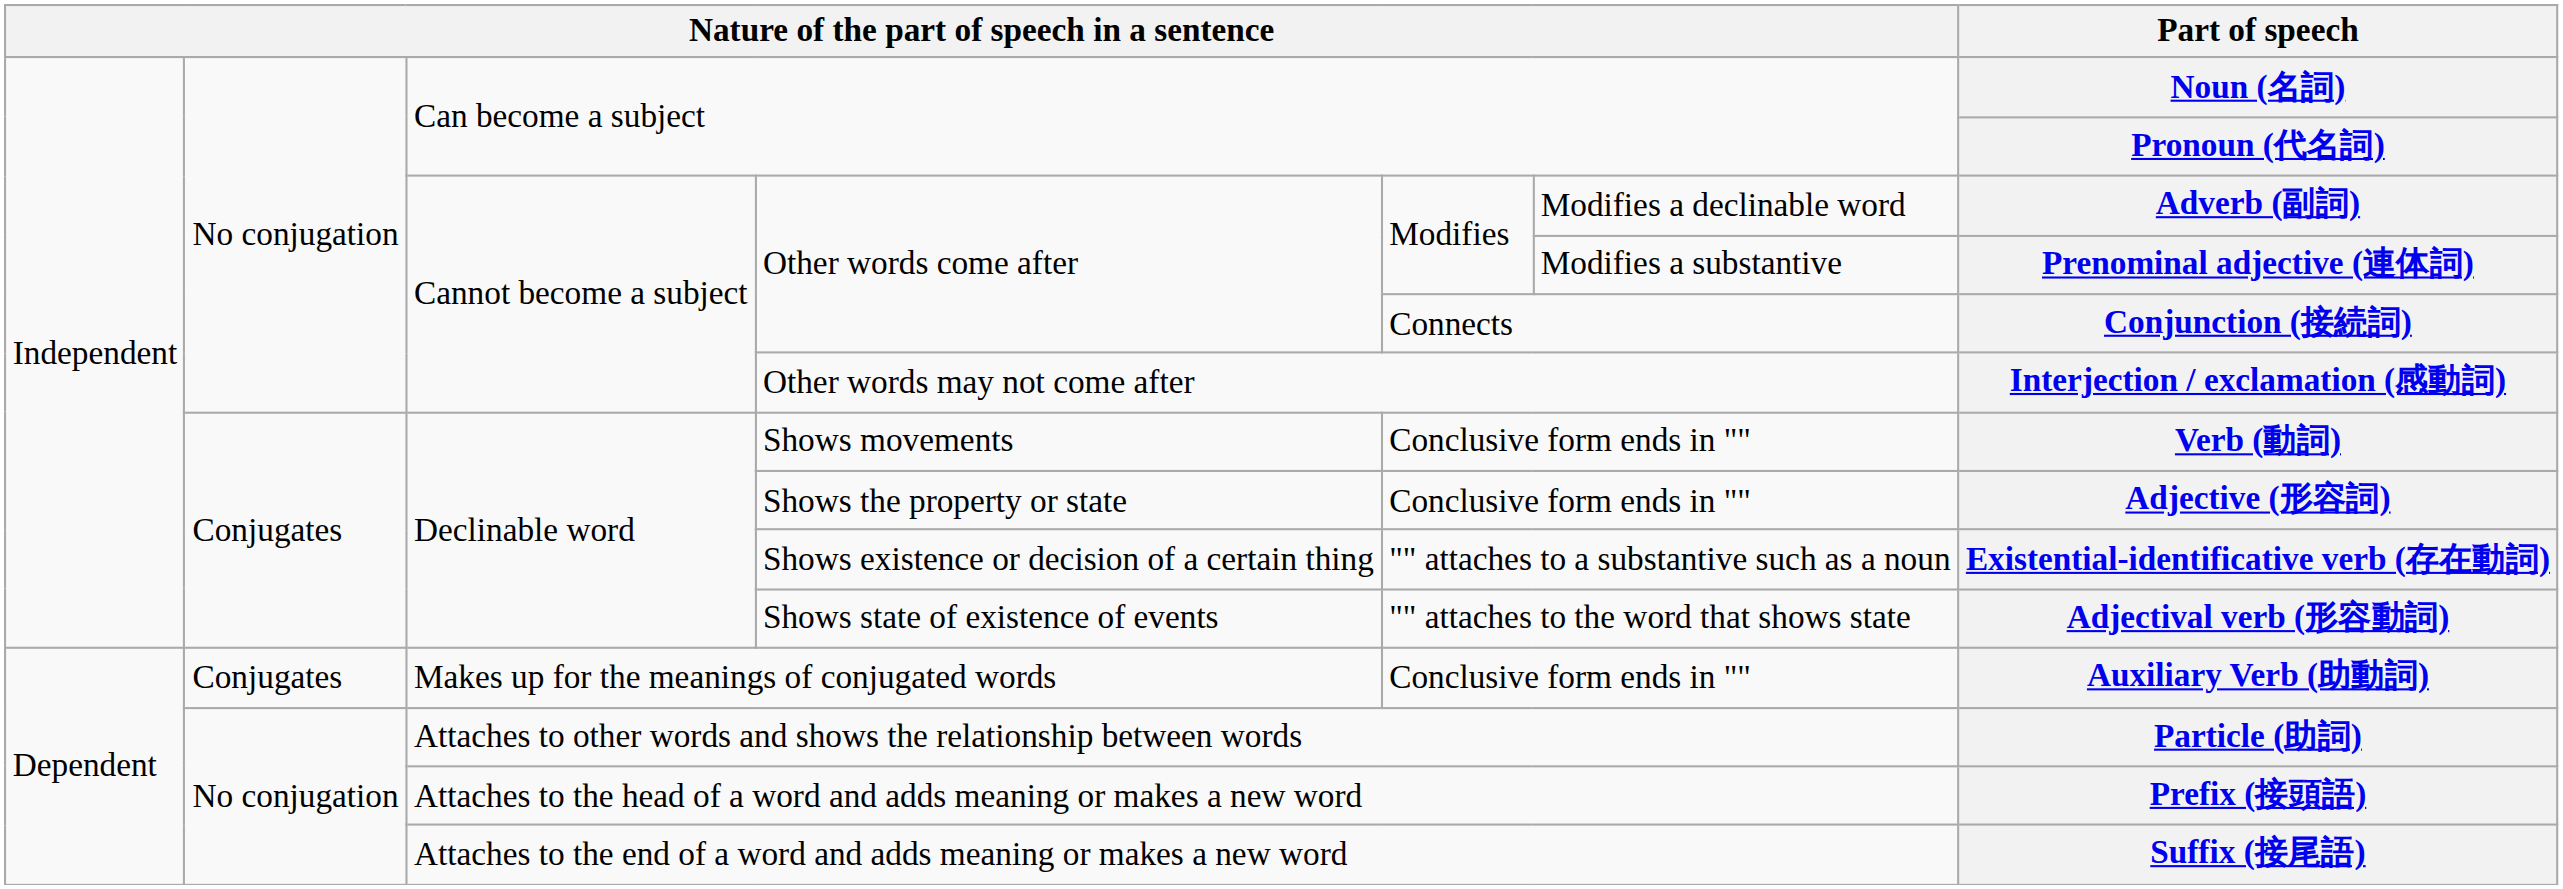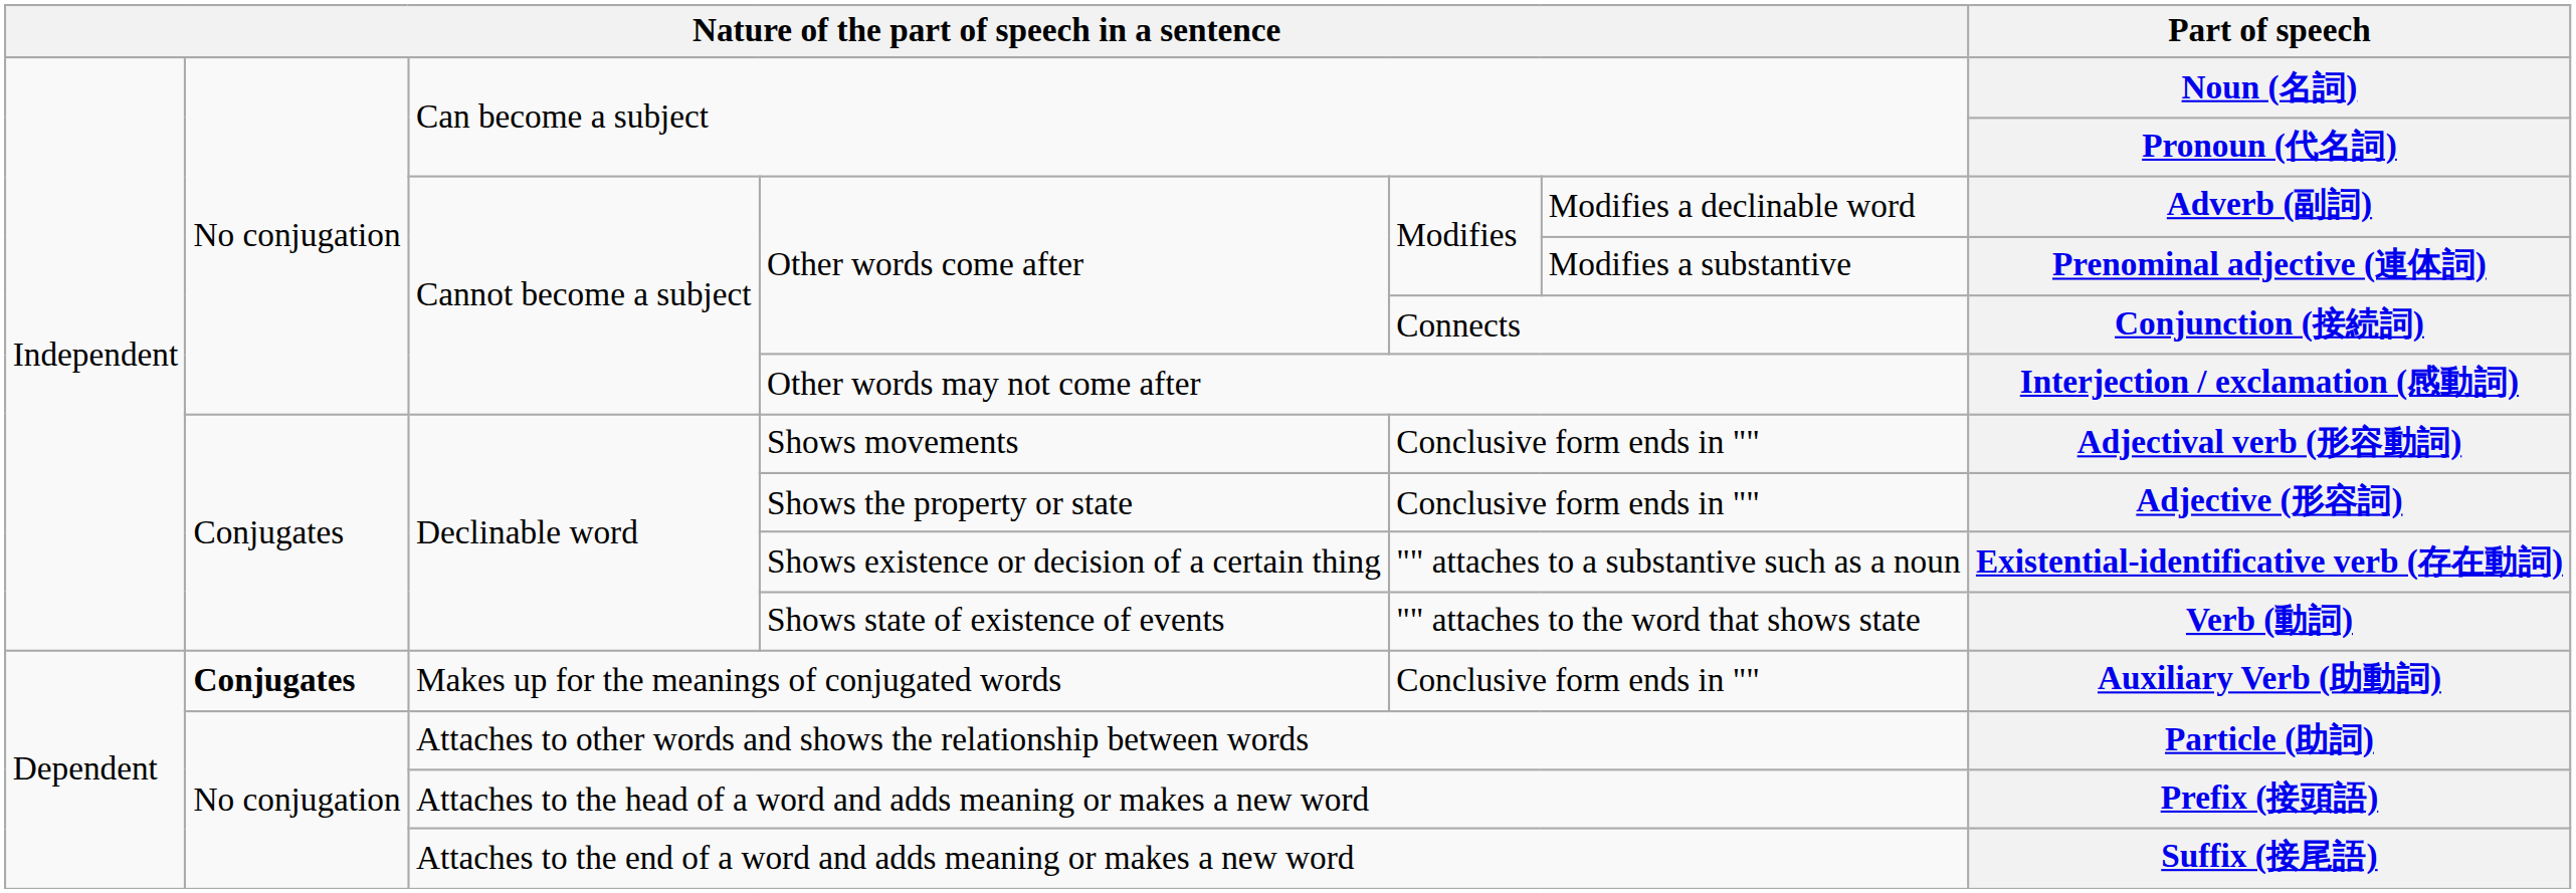Shows movements | Part of speech: Verb (動詞) -> Adjectival verb (形容動詞)
Shows state of existence of events | Part of speech: Adjectival verb (形容動詞) -> Verb (動詞)
Makes up for the meanings of conjugated words | column 2: normal -> bold
